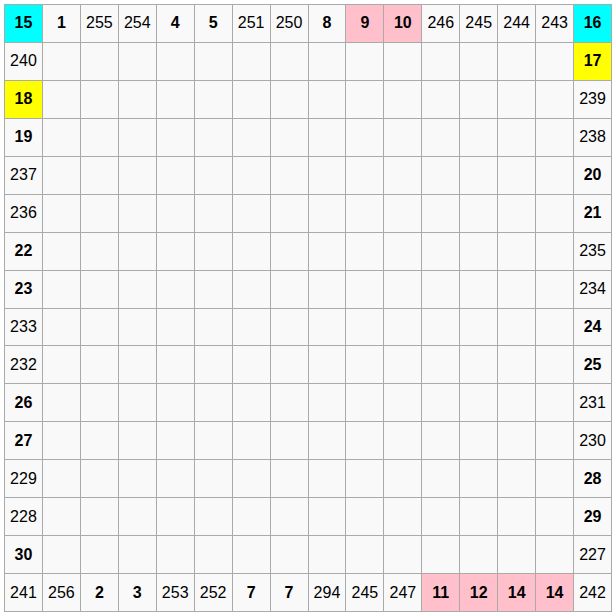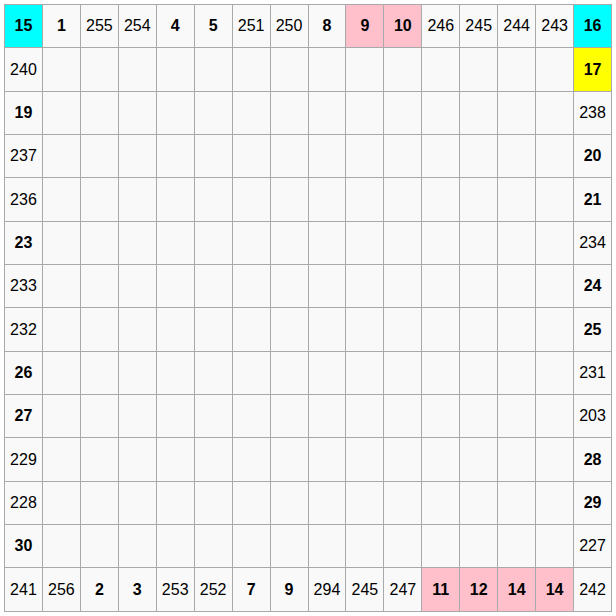- row: 18 | 239
- row: 22 | 235
27 | column 16: 230 -> 203
241 | column 8: 7 -> 9
